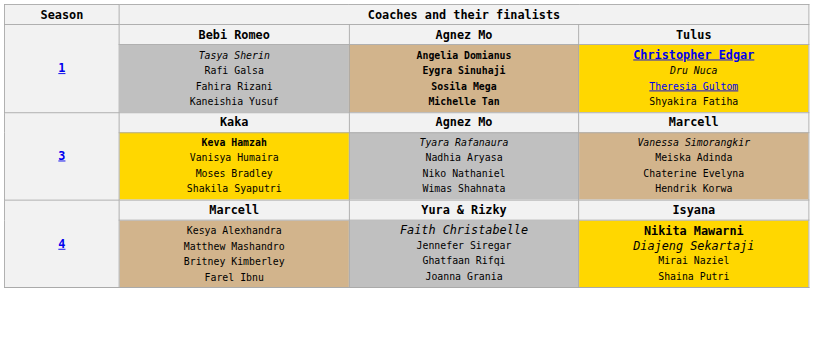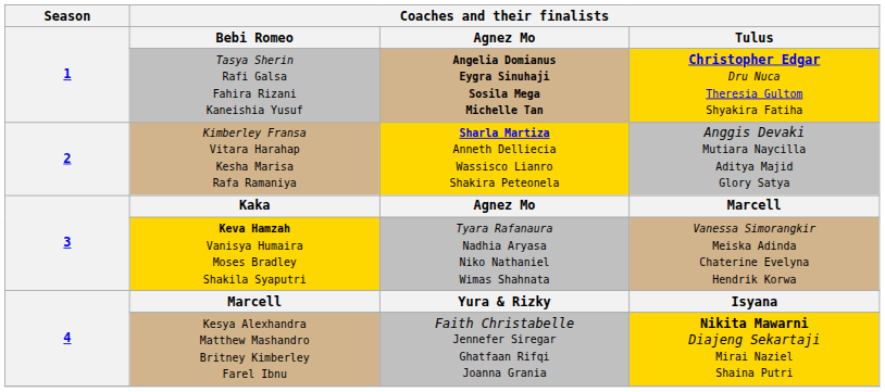+ row: 2 | Kimberley Fransa Vitara Harahap Kesha Marisa Rafa Ramaniya | Sharla Martiza Anneth Delliecia Wassisco Lianro Shakira Peteonela | Anggis Devaki Mutiara Naycilla Aditya Majid Glory Satya
